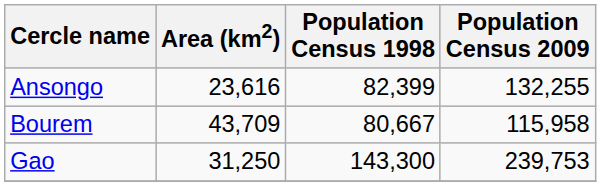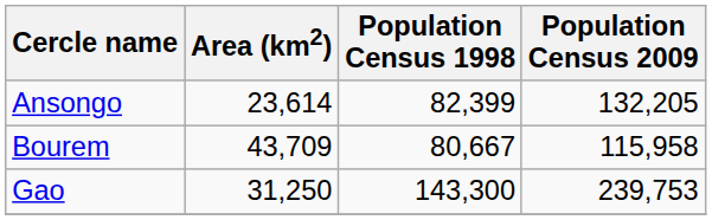Ansongo | Area (km2): 23,616 -> 23,614
Ansongo | Population Census 2009: 132,255 -> 132,205
